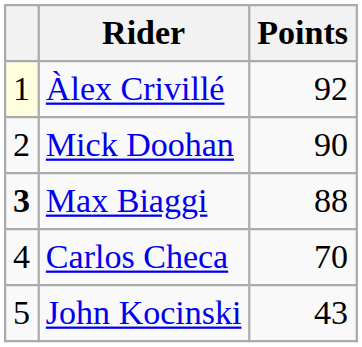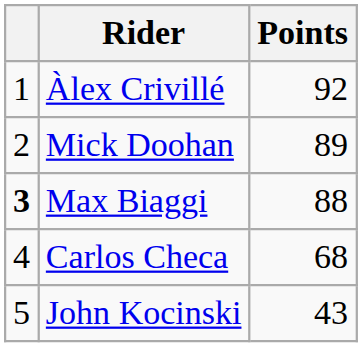Àlex Crivillé | column 1: lightyellow background -> no background
Mick Doohan | Points: 90 -> 89
Carlos Checa | Points: 70 -> 68
